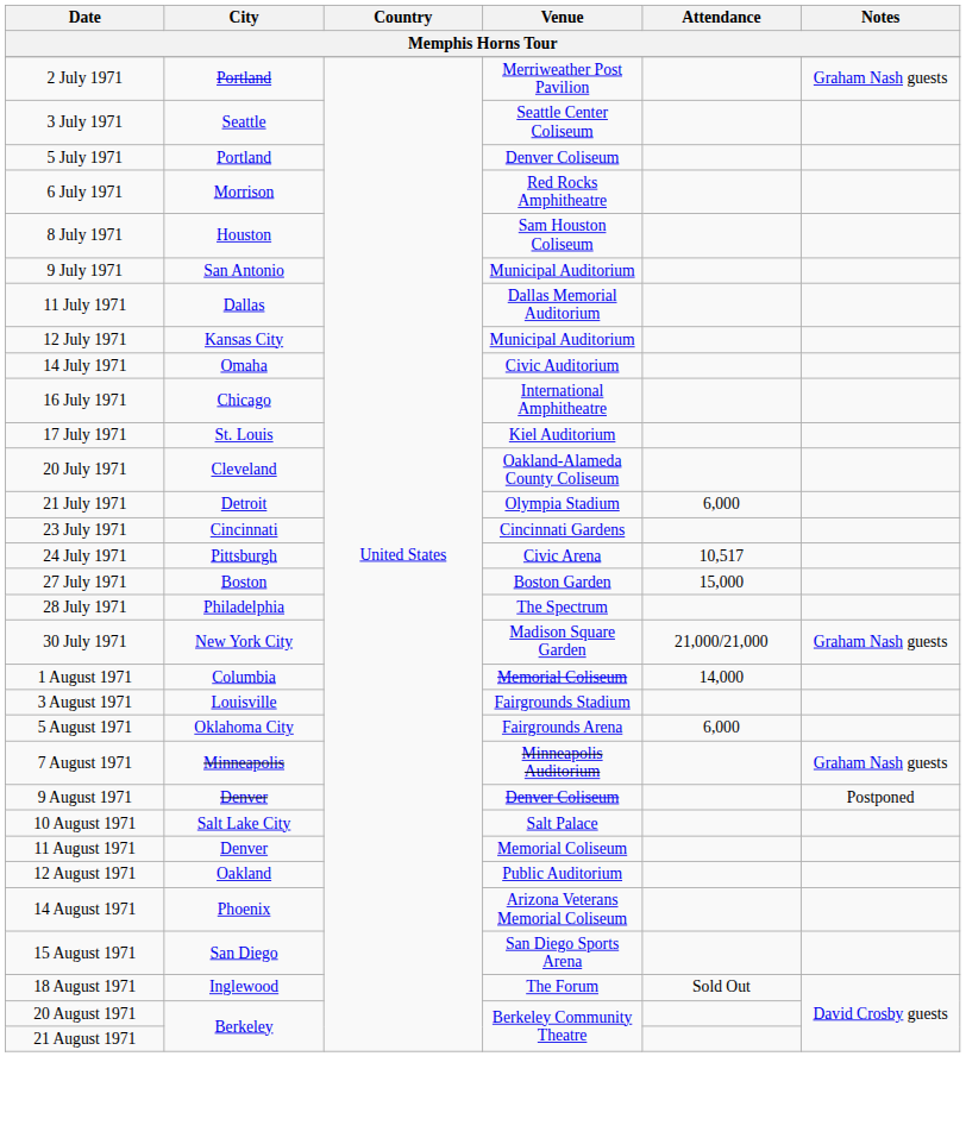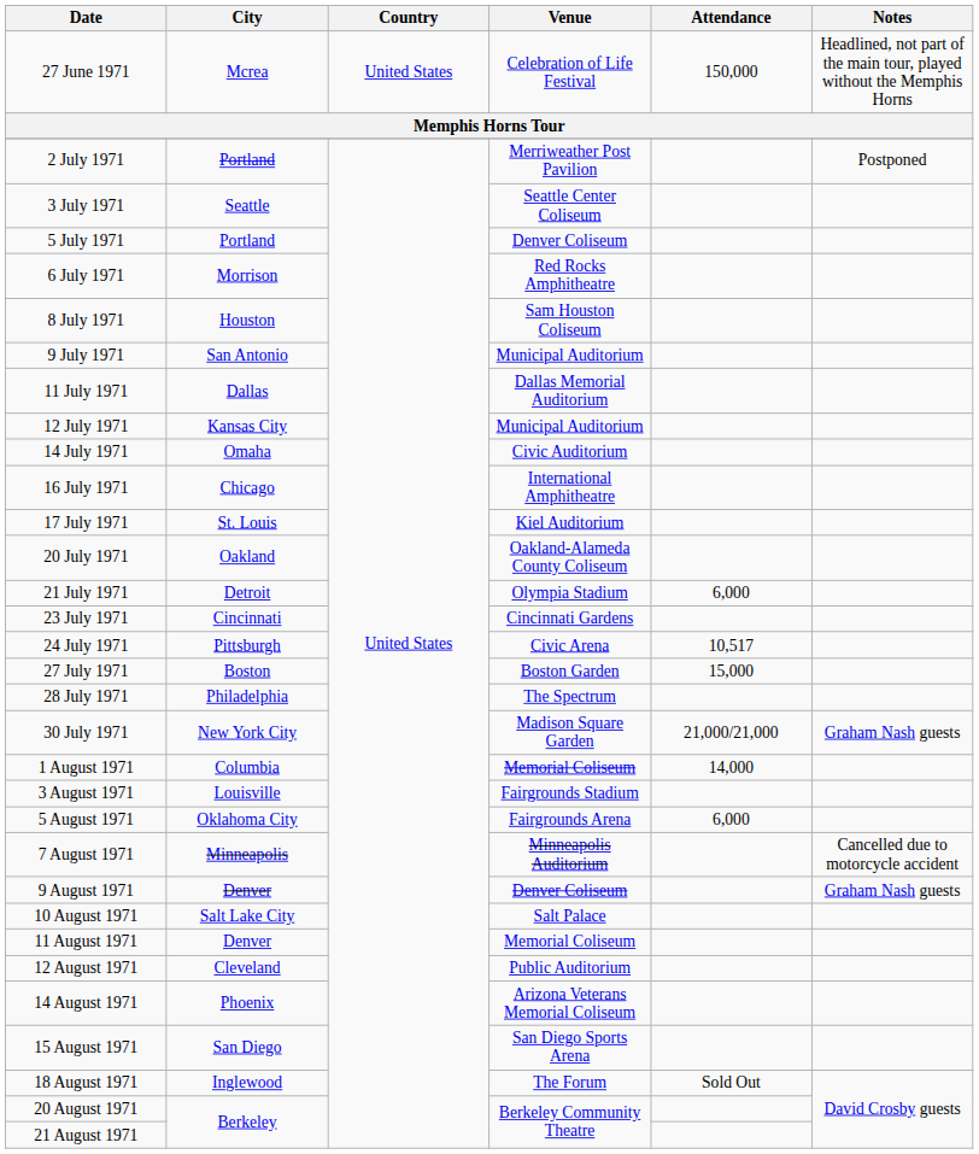+ row: 27 June 1971 | Mcrea | United States | Celebration of Life Festival | 150,000 | Headlined, not part of the main tour, played without the Memphis Horns
2 July 1971 | Notes: Graham Nash guests -> Postponed
20 July 1971 | City: Cleveland -> Oakland
7 August 1971 | Notes: Graham Nash guests -> Cancelled due to motorcycle accident
9 August 1971 | Notes: Postponed -> Graham Nash guests
12 August 1971 | City: Oakland -> Cleveland
